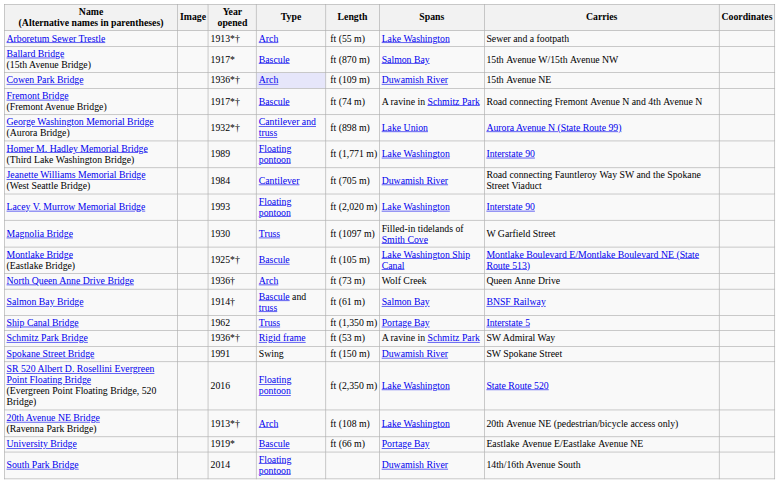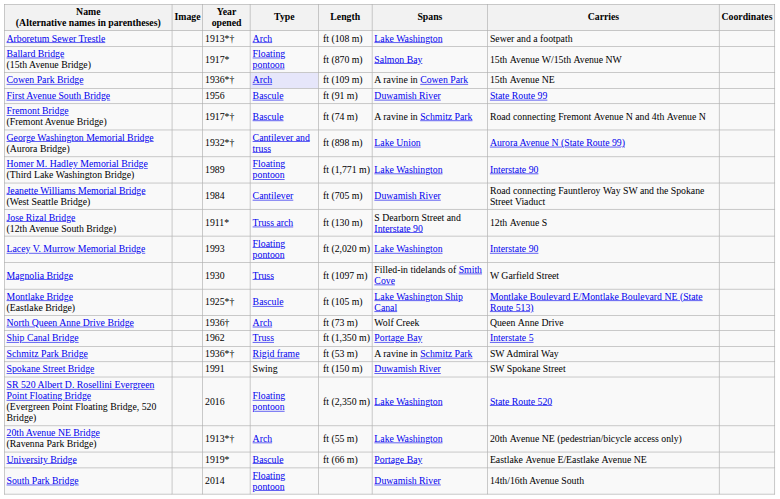Arboretum Sewer Trestle | Length: ft (55 m) -> ft (108 m)
Ballard Bridge (15th Avenue Bridge) | Type: Bascule -> Floating pontoon
Cowen Park Bridge | Spans: Duwamish River -> A ravine in Cowen Park
+ row: First Avenue South Bridge | 1956 | Bascule | ft (91 m) | Duwamish River | State Route 99
+ row: Jose Rizal Bridge (12th Avenue South Bridge) | 1911* | Truss arch | ft (130 m) | S Dearborn Street and Interstate 90 | 12th Avenue S
- row: Salmon Bay Bridge | 1914† | Bascule and truss | ft (61 m) | Salmon Bay | BNSF Railway
20th Avenue NE Bridge (Ravenna Park Bridge) | Length: ft (108 m) -> ft (55 m)
